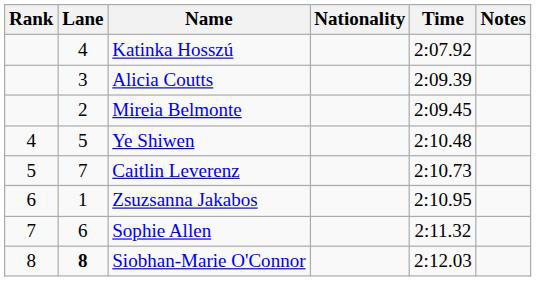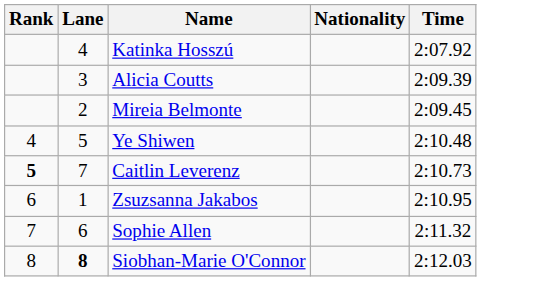- column: Notes
Caitlin Leverenz | Rank: normal -> bold
